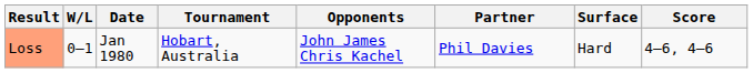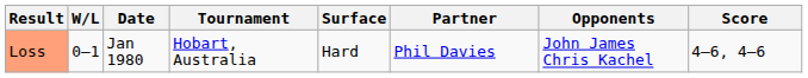columns swapped: Surface <-> Opponents
